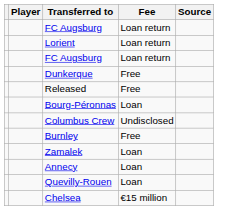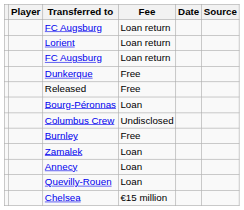+ column: Date
